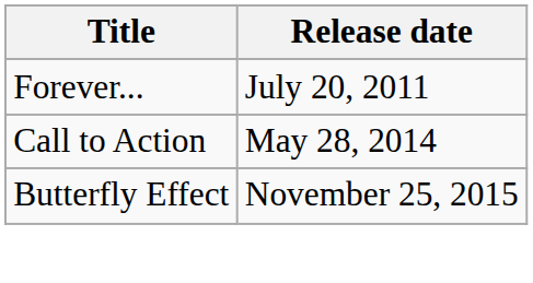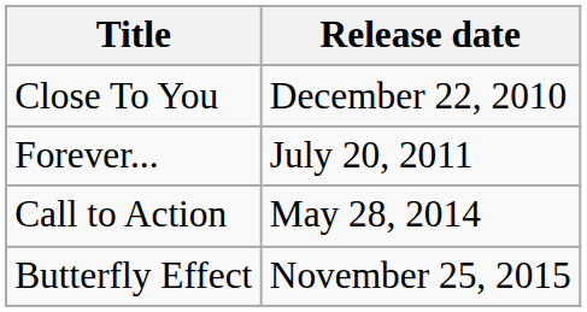+ row: Close To You | December 22, 2010
